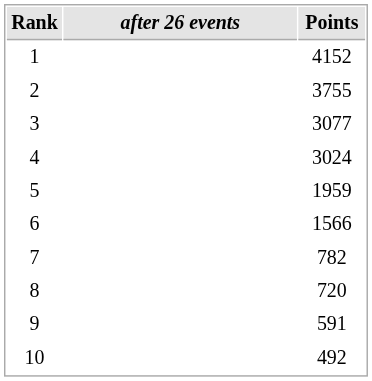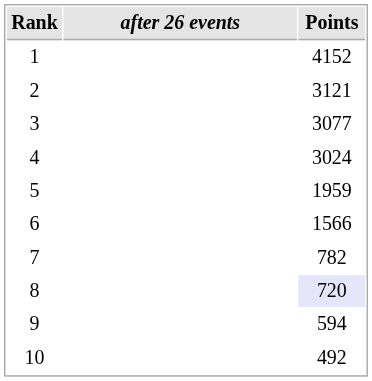2 | Points: 3755 -> 3121
8 | Points: no background -> lavender background
9 | Points: 591 -> 594
